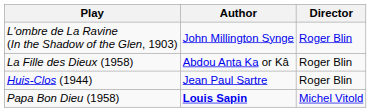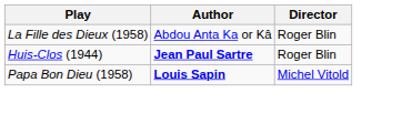- row: L'ombre de La Ravine (In the Shadow of the Glen, 1903) | John Millington Synge | Roger Blin
Huis-Clos (1944) | Author: normal -> bold
